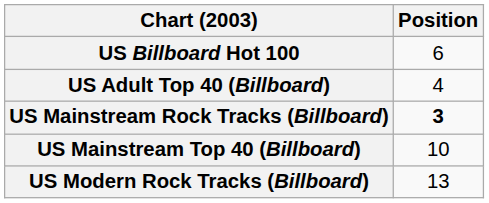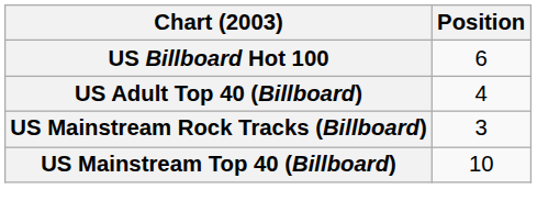US Mainstream Rock Tracks (Billboard) | Position: bold -> normal
- row: US Modern Rock Tracks (Billboard) | 13
